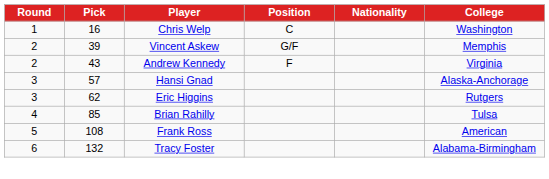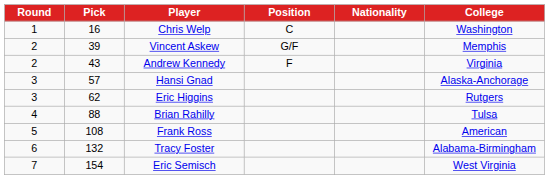Brian Rahilly | Pick: 85 -> 88
+ row: 7 | 154 | Eric Semisch | West Virginia
